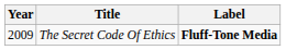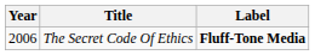The Secret Code Of Ethics | Year: 2009 -> 2006
